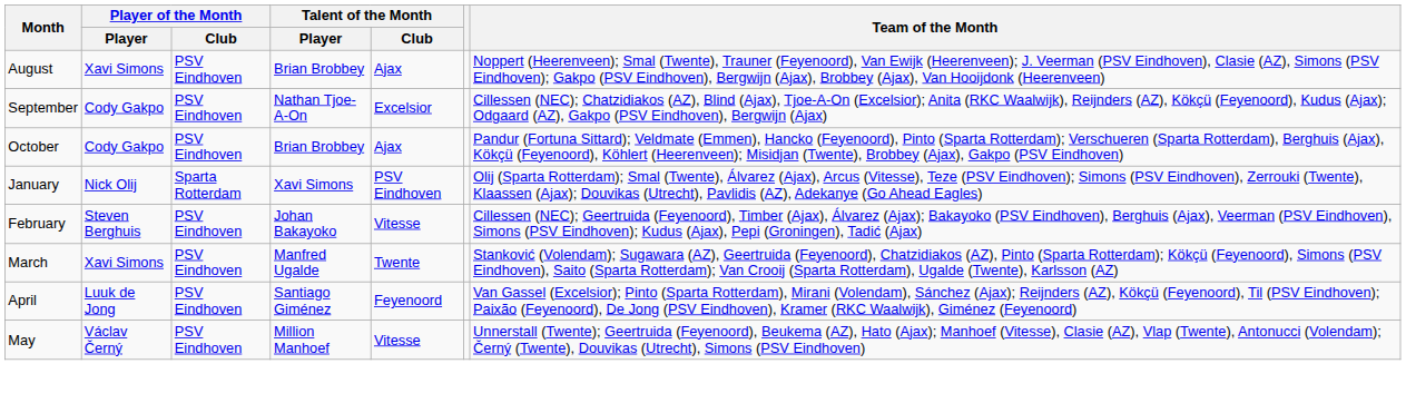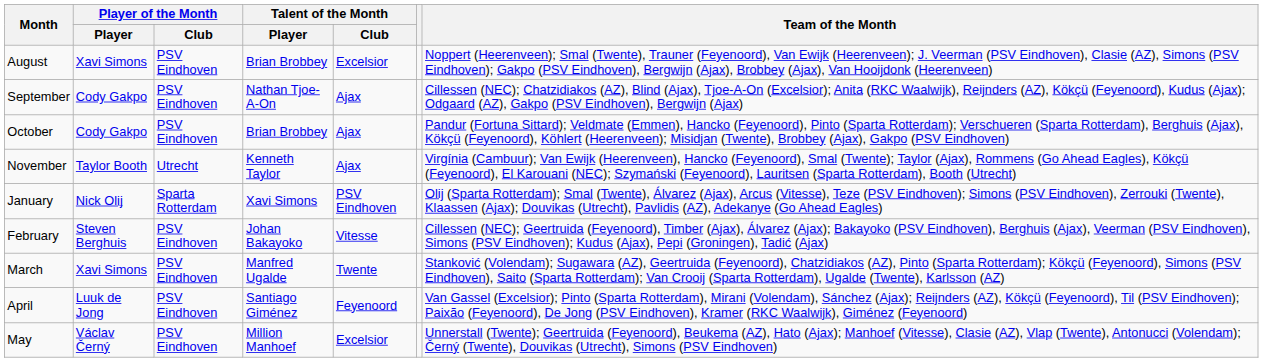August | Talent of the Month / Club: Ajax -> Excelsior
September | Talent of the Month / Club: Excelsior -> Ajax
+ row: November | Taylor Booth | Utrecht | Kenneth Taylor | Ajax | Virgínia (Cambuur); Van Ewijk (Heerenveen), Hancko (Feyenoord), Smal (Twente); Taylor (Ajax), Rommens (Go Ahead Eagles), Kökçü (Feyenoord), El Karouani (NEC); Szymański (Feyenoord), Lauritsen (Sparta Rotterdam), Booth (Utrecht)
May | Talent of the Month / Club: Vitesse -> Excelsior
